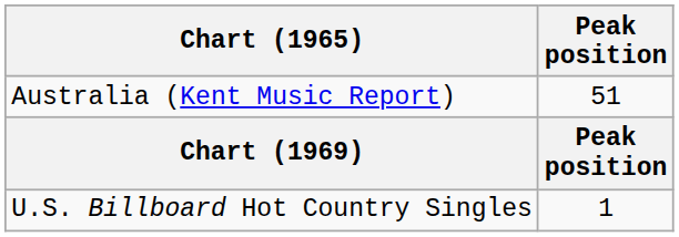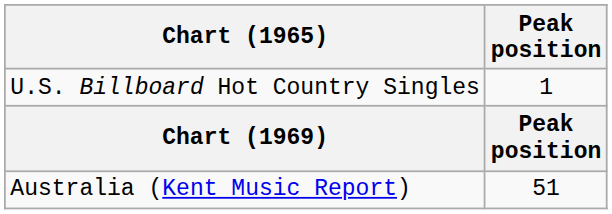rows swapped: U.S. Billboard Hot Country Singles <-> Australia (Kent Music Report)
